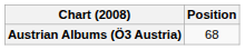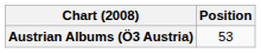Austrian Albums (Ö3 Austria) | Position: 68 -> 53
